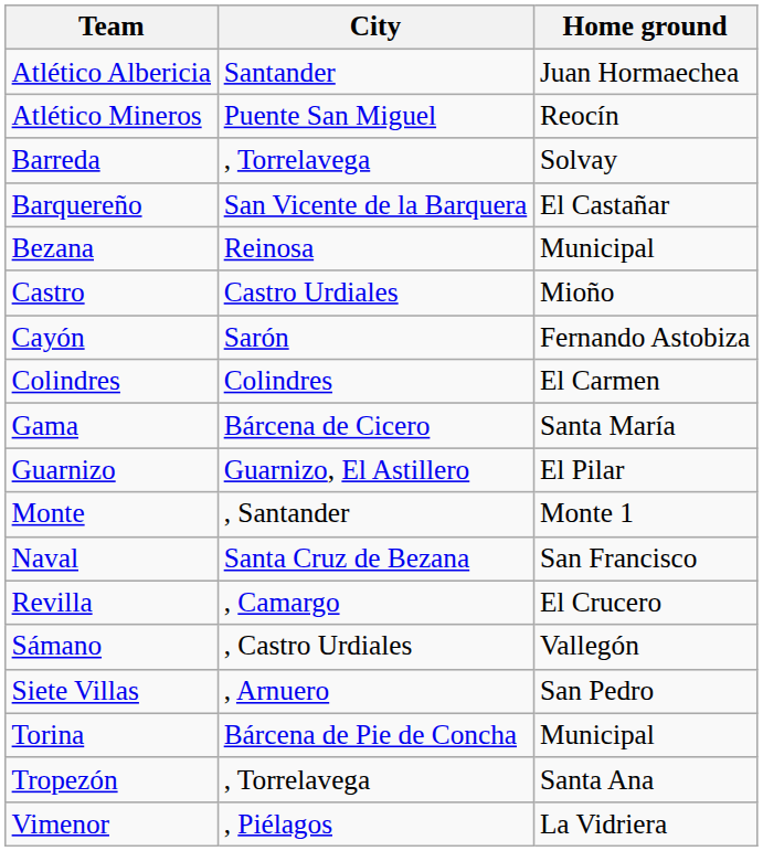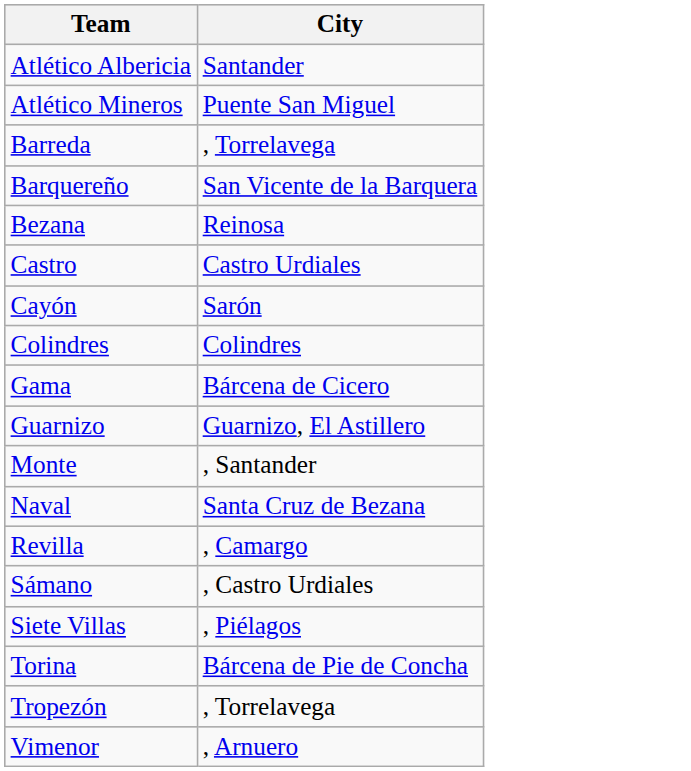- column: Home ground | Juan Hormaechea | Reocín | Solvay | El Castañar | Municipal | Mioño | Fernando Astobiza | El Carmen | Santa María | El Pilar | Monte 1 | San Francisco | El Crucero | Vallegón | San Pedro | Municipal | Santa Ana | La Vidriera
Siete Villas | City: , Arnuero -> , Piélagos
Vimenor | City: , Piélagos -> , Arnuero
